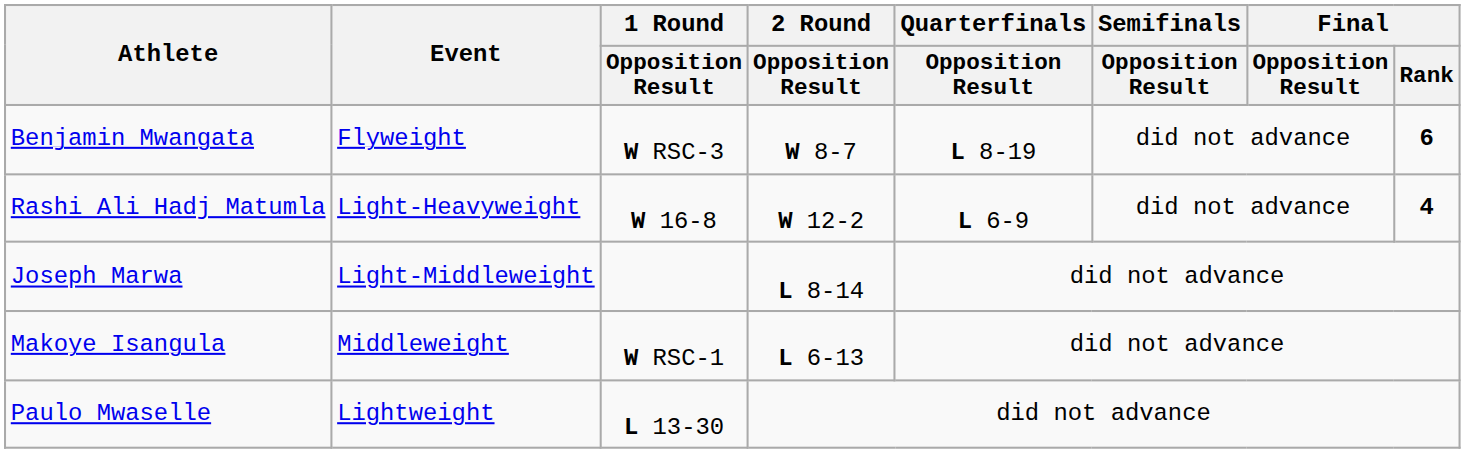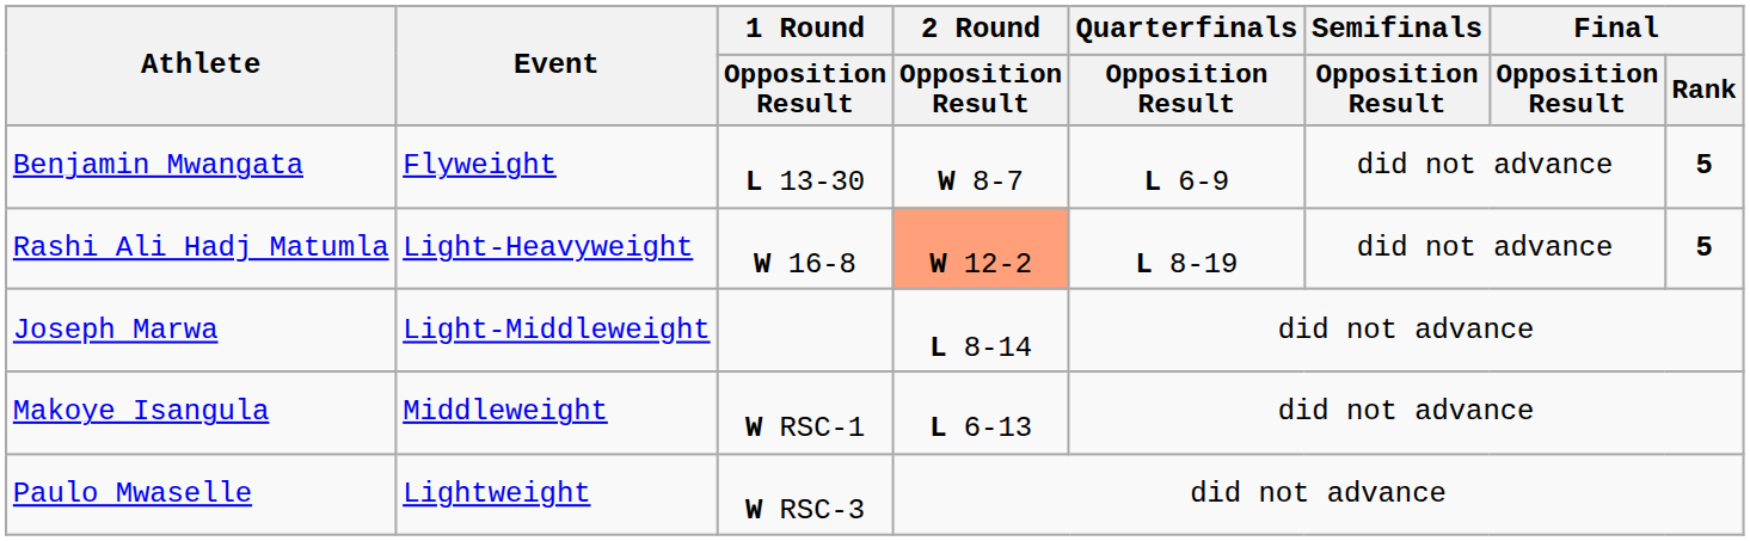Benjamin Mwangata | 1 Round / Opposition Result: W RSC-3 -> L 13-30
Benjamin Mwangata | Quarterfinals / Opposition Result: L 8-19 -> L 6-9
Benjamin Mwangata | Final / Rank: 6 -> 5
Rashi Ali Hadj Matumla | 2 Round / Opposition Result: no background -> lightsalmon background
Rashi Ali Hadj Matumla | Quarterfinals / Opposition Result: L 6-9 -> L 8-19
Rashi Ali Hadj Matumla | Final / Rank: 4 -> 5
Paulo Mwaselle | 1 Round / Opposition Result: L 13-30 -> W RSC-3
